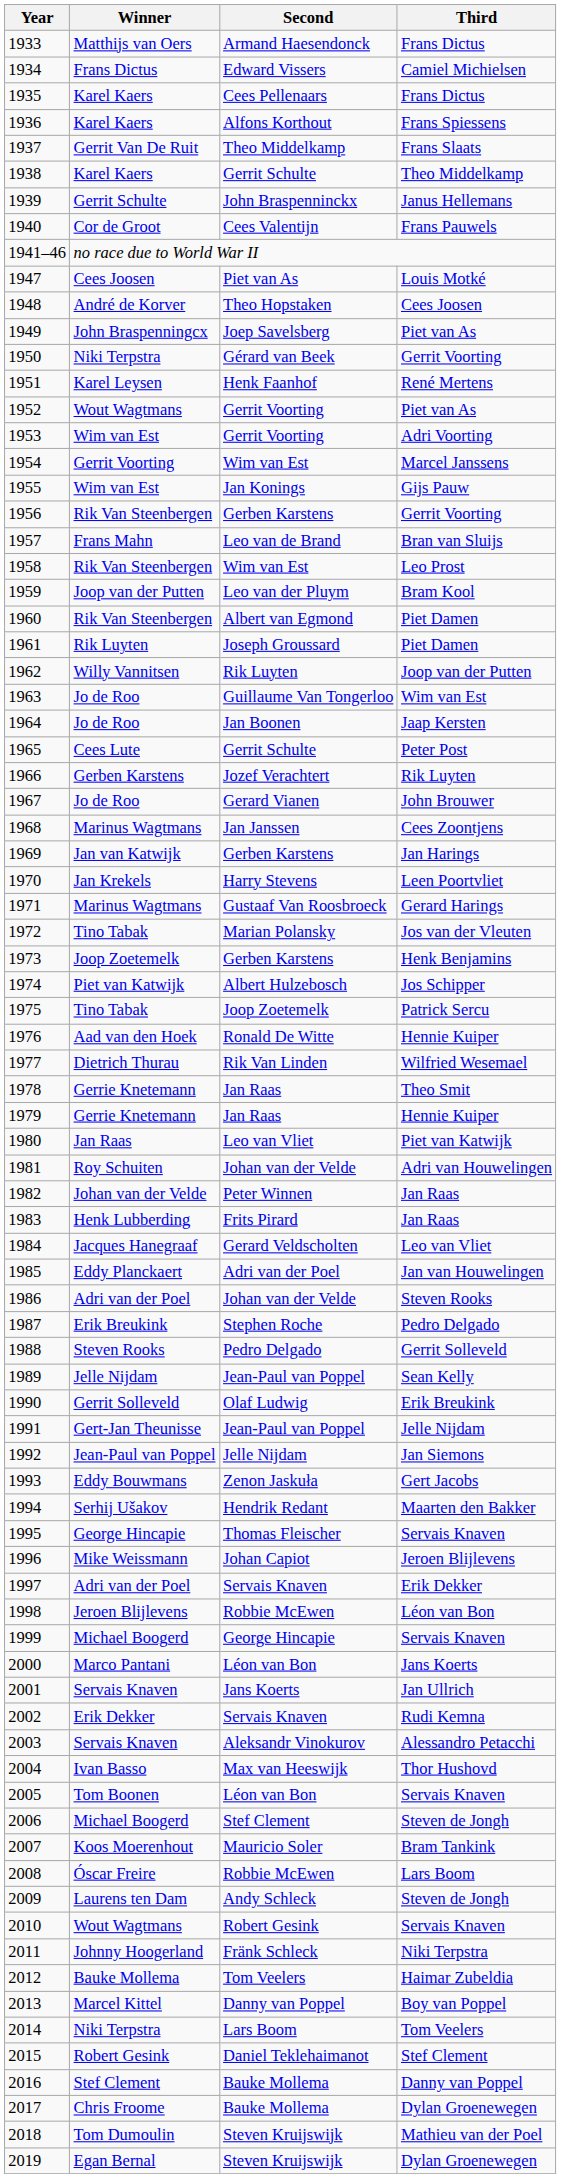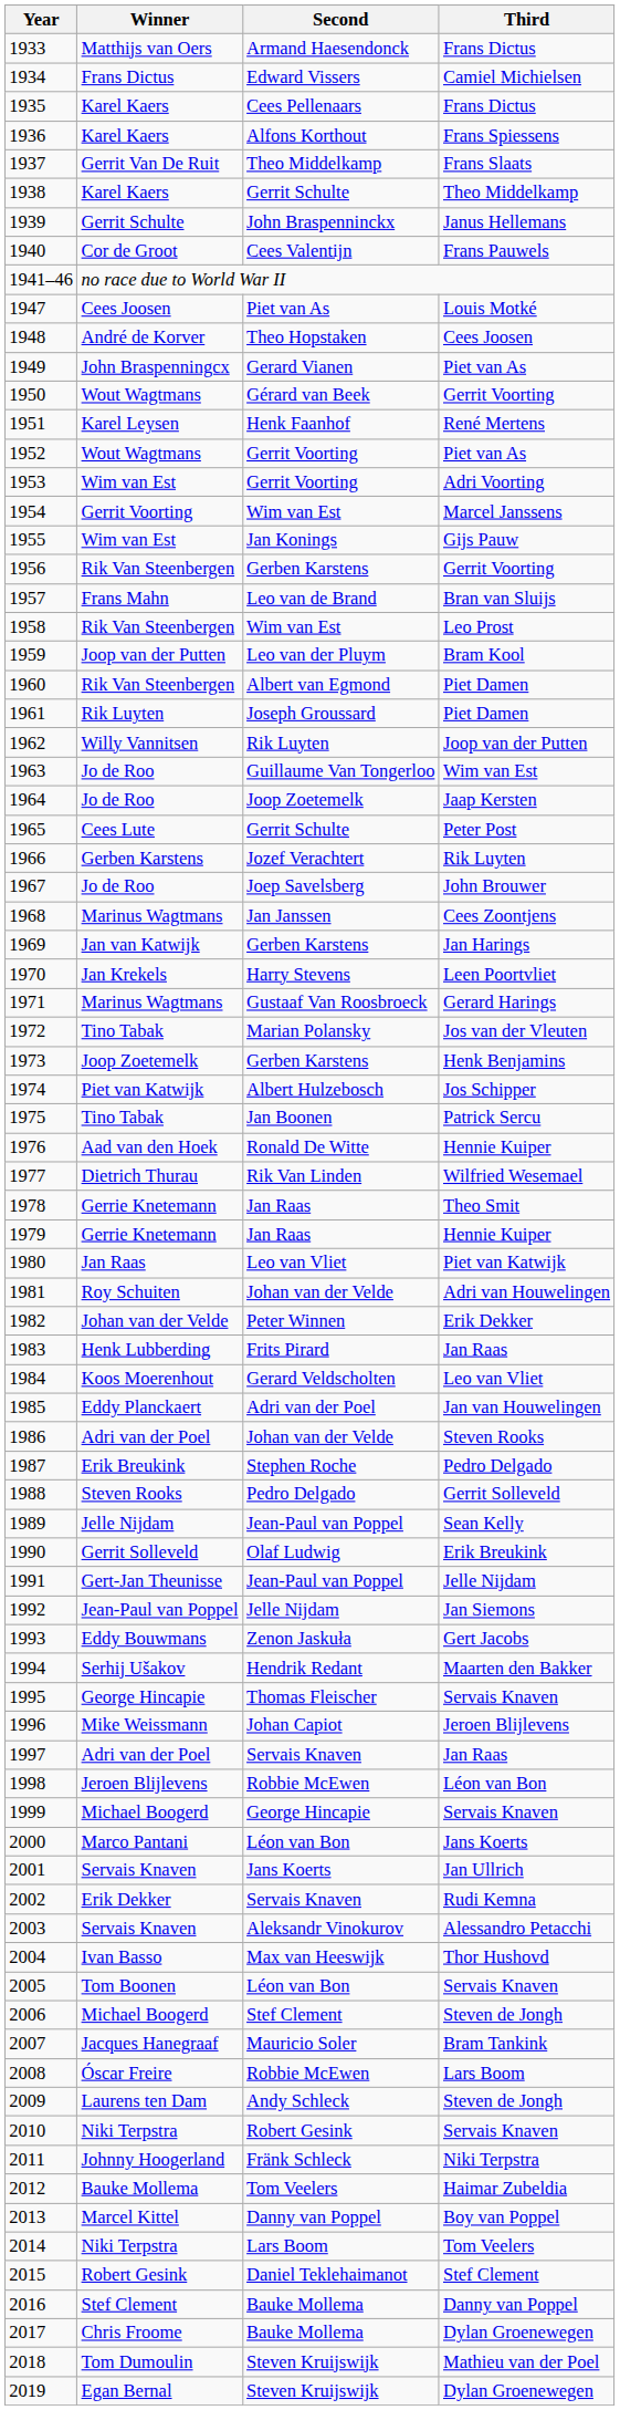1949 | Second: Joep Savelsberg -> Gerard Vianen
1950 | Winner: Niki Terpstra -> Wout Wagtmans
1964 | Second: Jan Boonen -> Joop Zoetemelk
1967 | Second: Gerard Vianen -> Joep Savelsberg
1975 | Second: Joop Zoetemelk -> Jan Boonen
1982 | Third: Jan Raas -> Erik Dekker
1984 | Winner: Jacques Hanegraaf -> Koos Moerenhout
1997 | Third: Erik Dekker -> Jan Raas
2007 | Winner: Koos Moerenhout -> Jacques Hanegraaf
2010 | Winner: Wout Wagtmans -> Niki Terpstra
